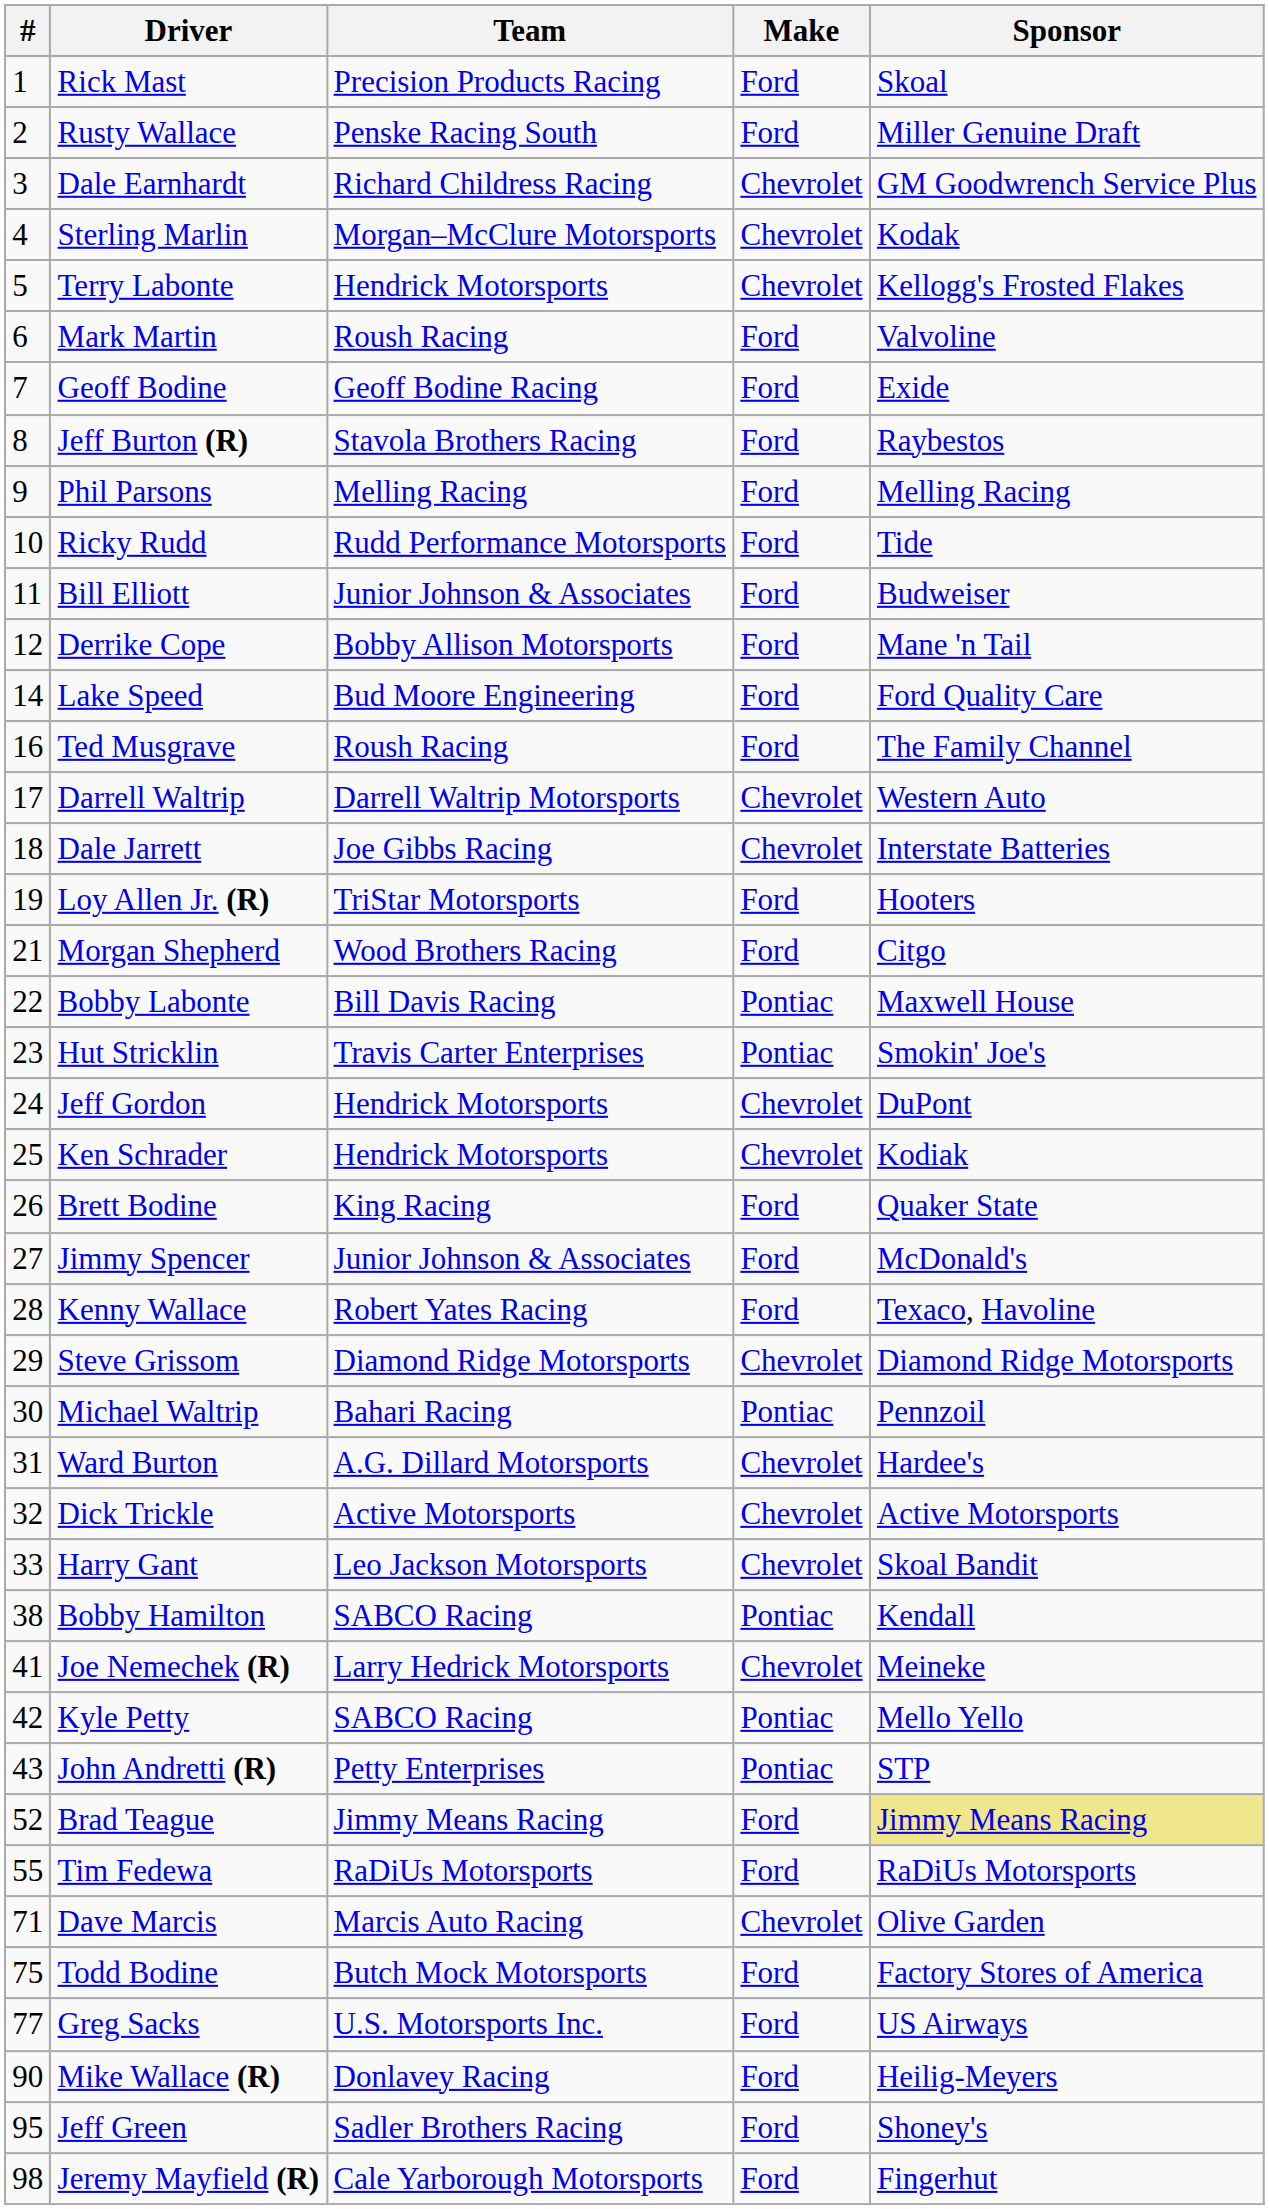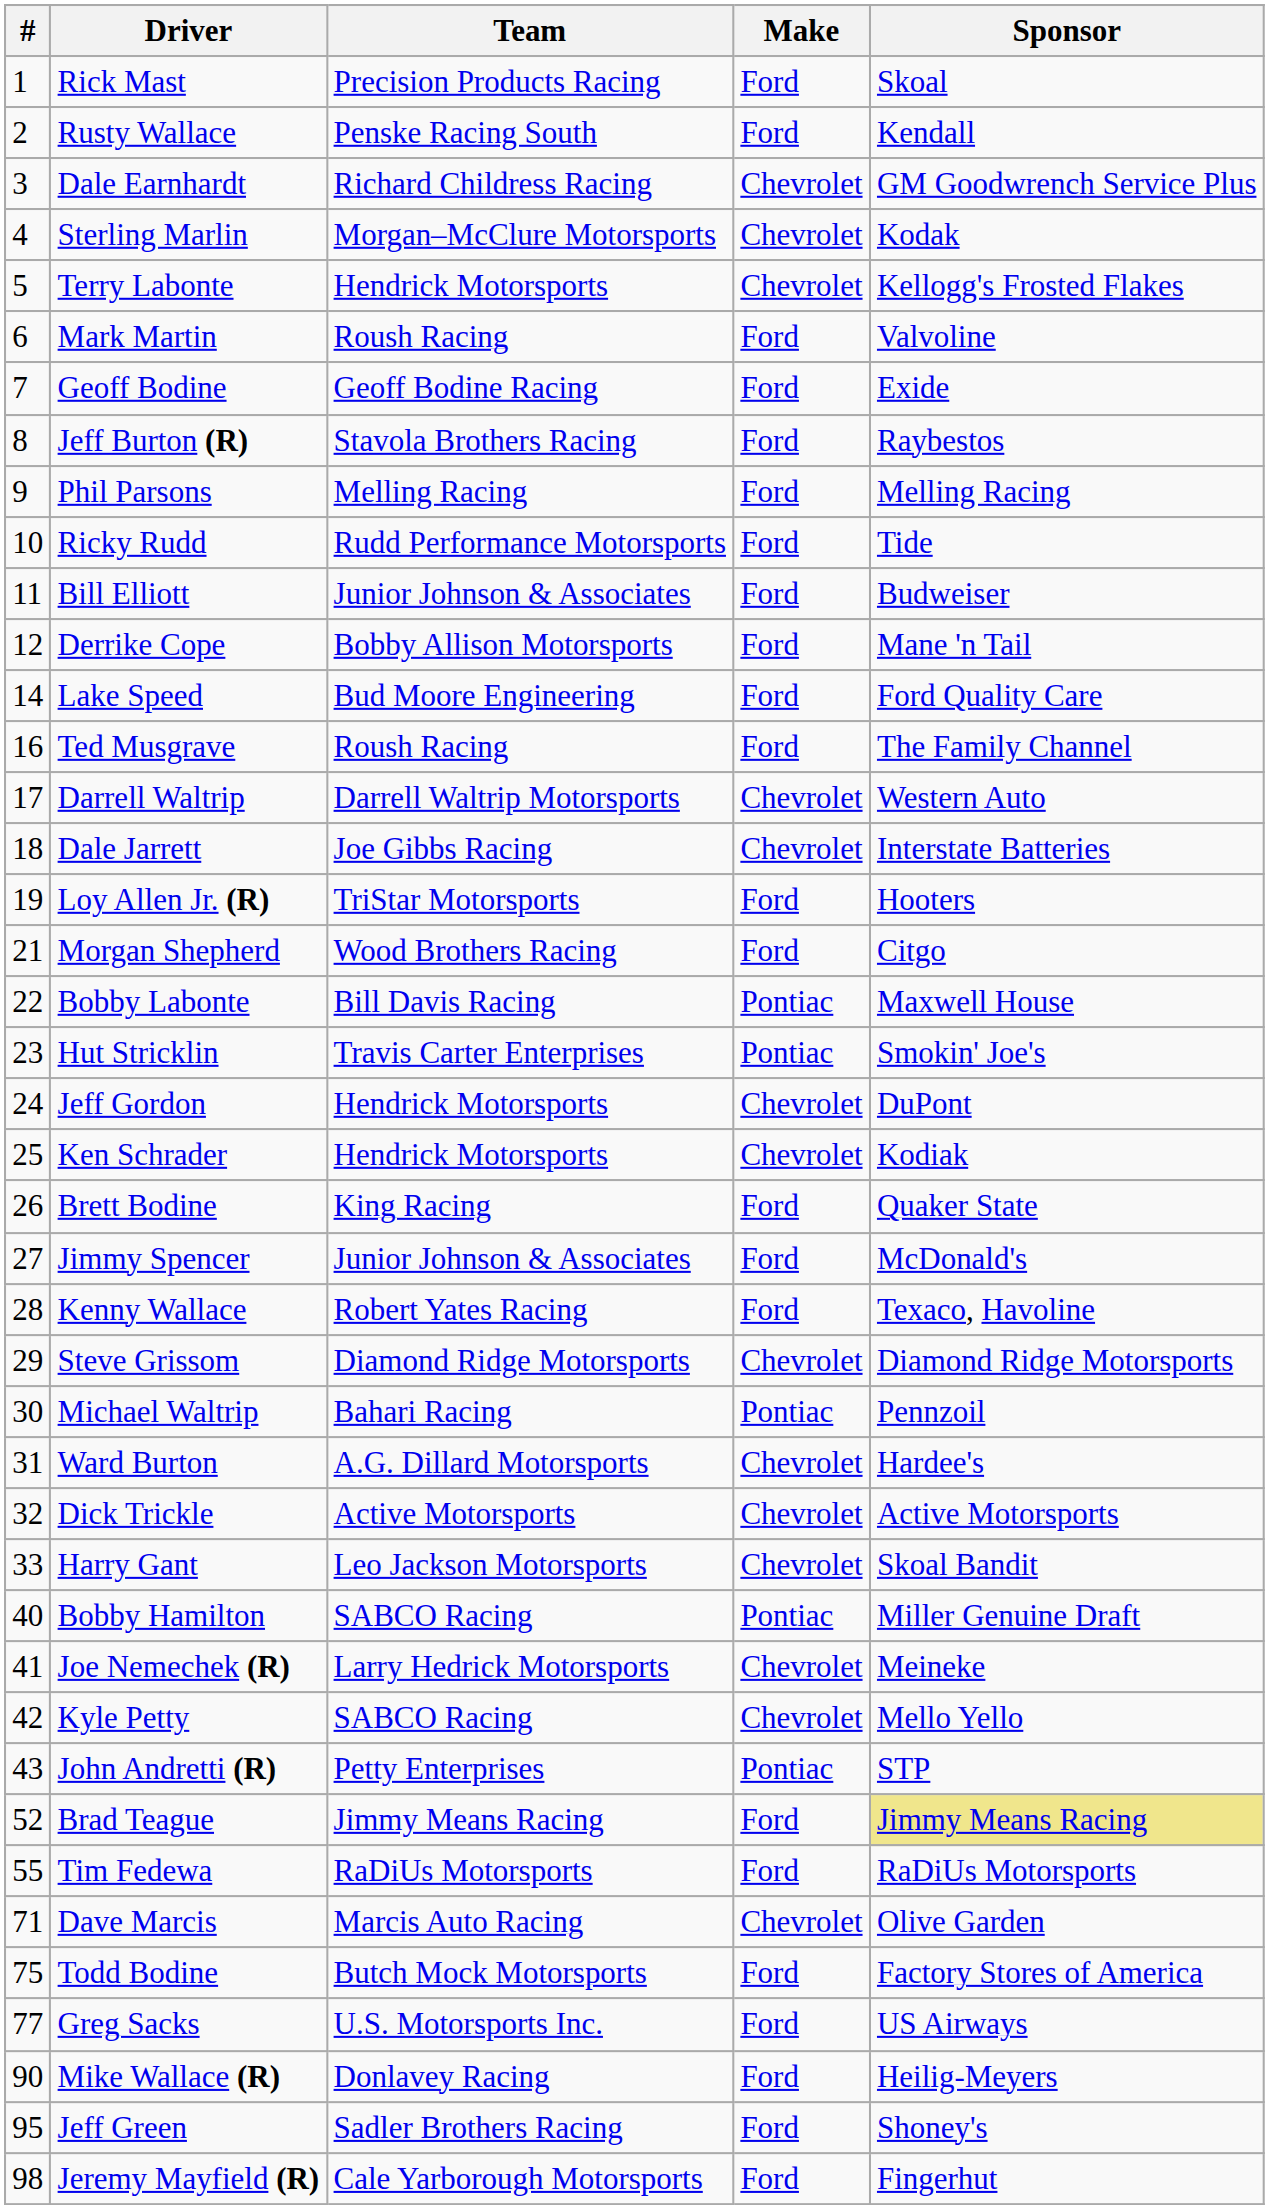Rusty Wallace | Sponsor: Miller Genuine Draft -> Kendall
Bobby Hamilton | #: 38 -> 40
Bobby Hamilton | Sponsor: Kendall -> Miller Genuine Draft
Kyle Petty | Make: Pontiac -> Chevrolet
